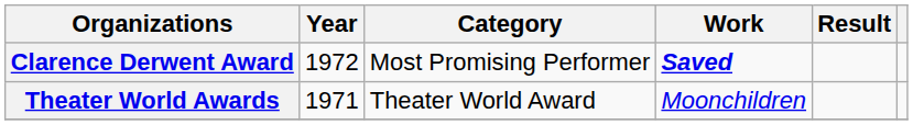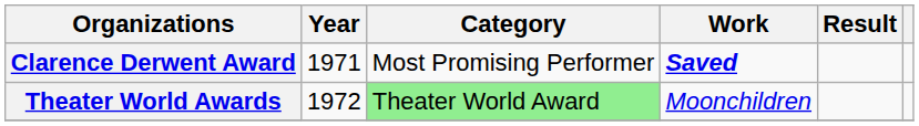Clarence Derwent Award | Year: 1972 -> 1971
Theater World Awards | Year: 1971 -> 1972
Theater World Awards | Category: no background -> lightgreen background
